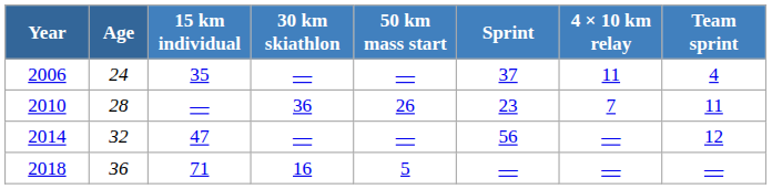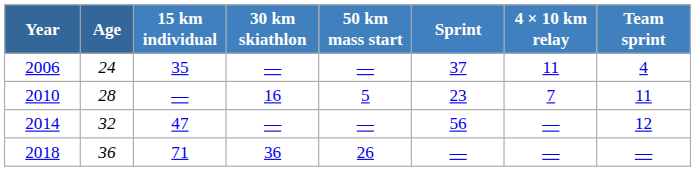2010 | 30 km skiathlon: 36 -> 16
2010 | 50 km mass start: 26 -> 5
2018 | 30 km skiathlon: 16 -> 36
2018 | 50 km mass start: 5 -> 26
